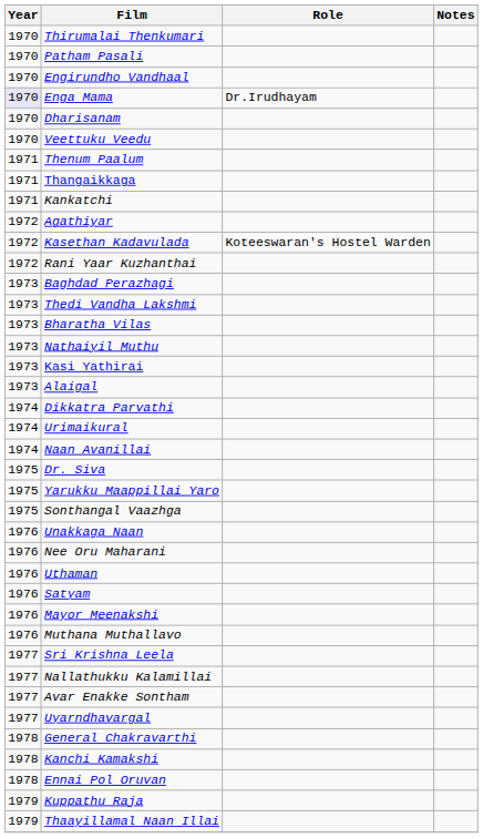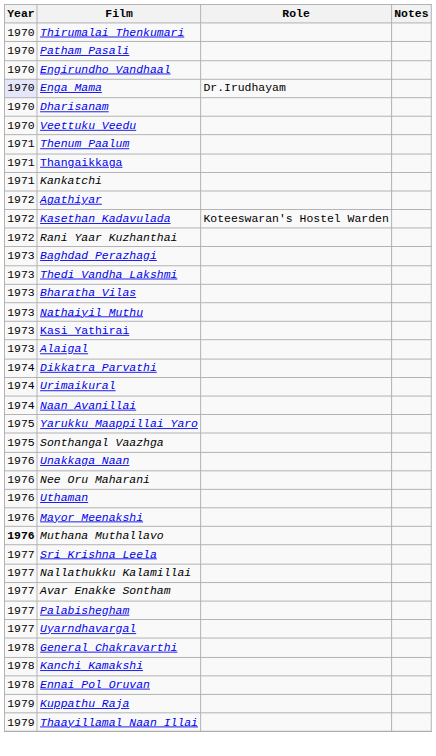- row: 1975 | Dr. Siva
- row: 1976 | Satyam
Muthana Muthallavo | Year: normal -> bold
+ row: 1977 | Palabishegham
